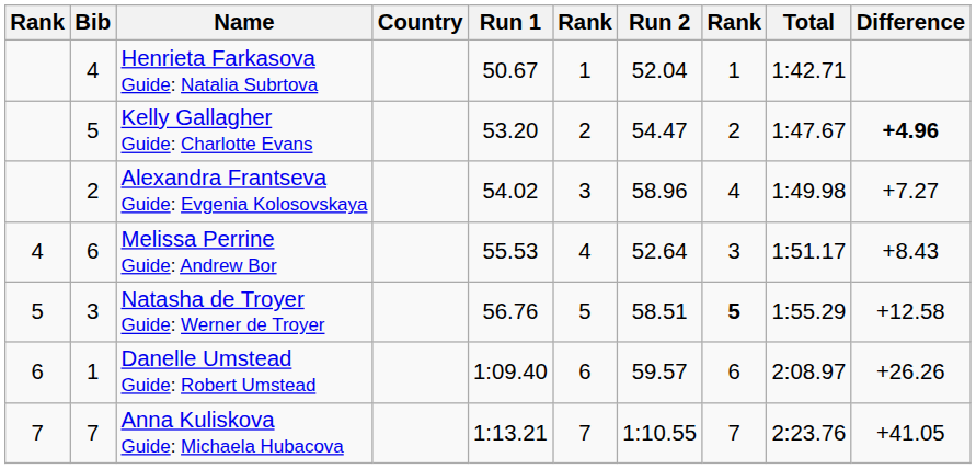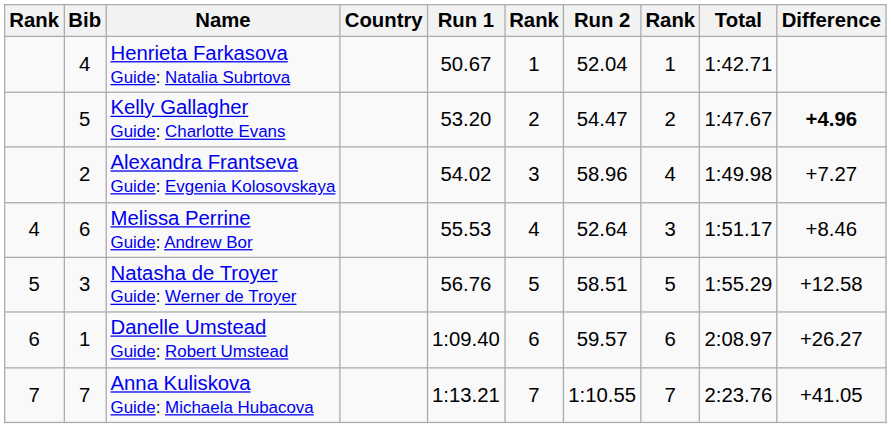Melissa Perrine Guide: Andrew Bor | Difference: +8.43 -> +8.46
Natasha de Troyer Guide: Werner de Troyer | column 8: bold -> normal
Danelle Umstead Guide: Robert Umstead | Difference: +26.26 -> +26.27
